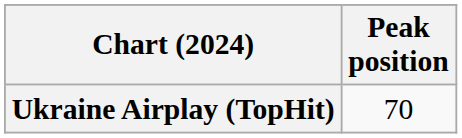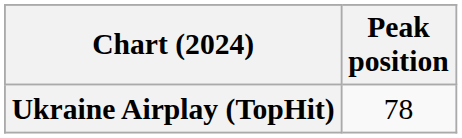Ukraine Airplay (TopHit) | Peak position: 70 -> 78
